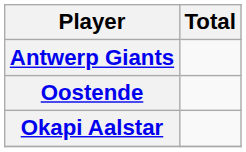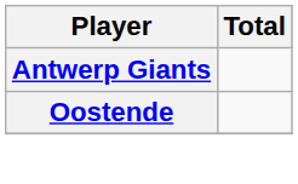- row: Okapi Aalstar
